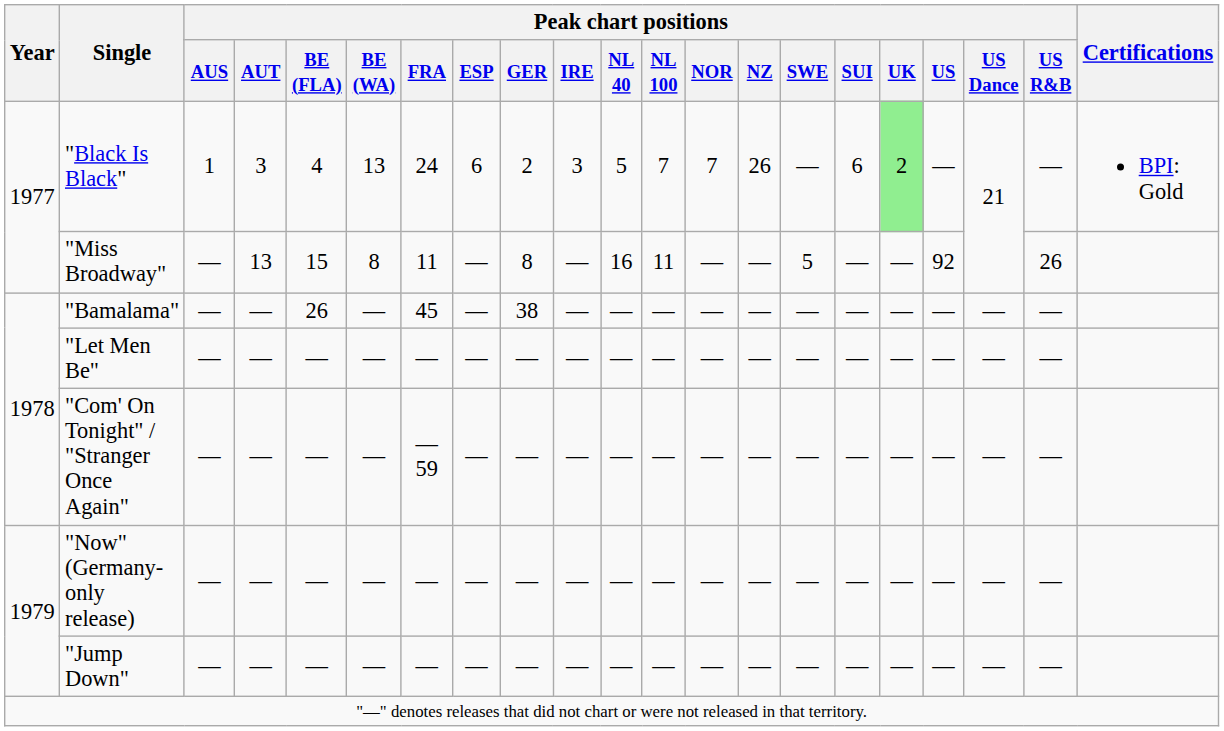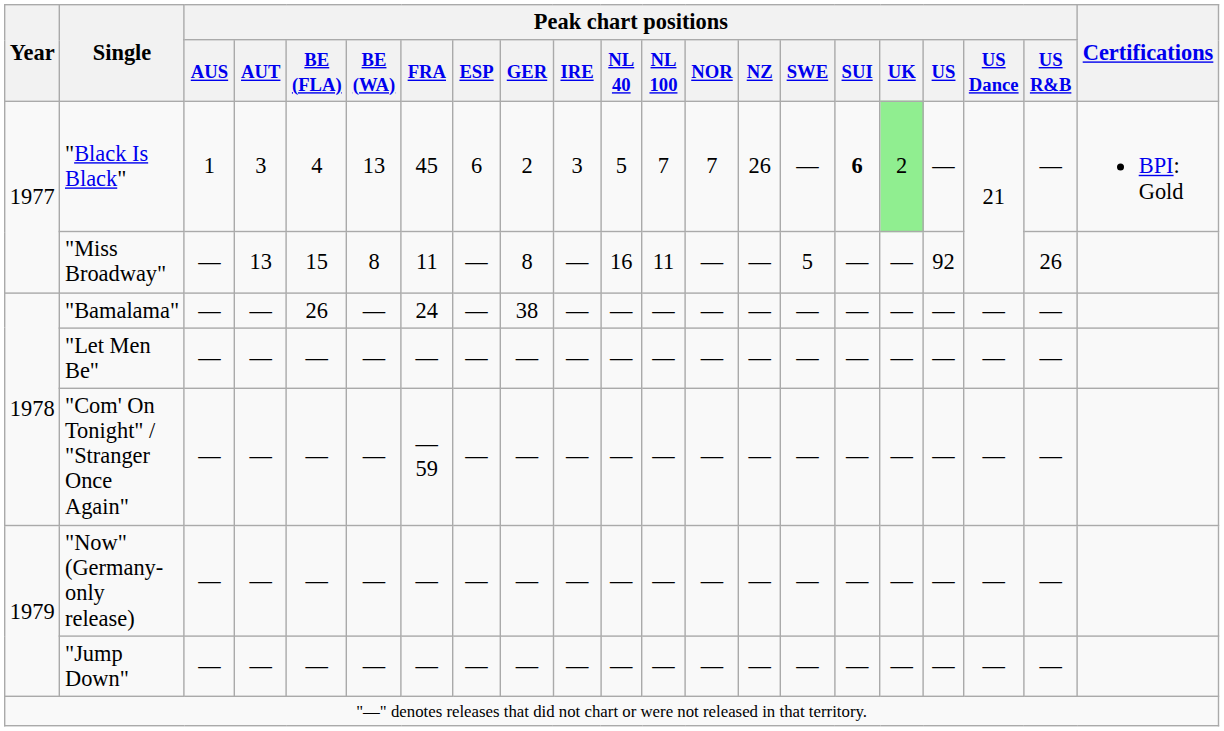"Black Is Black" | Peak chart positions / FRA: 24 -> 45
"Black Is Black" | Peak chart positions / SUI: normal -> bold
"Bamalama" | Peak chart positions / FRA: 45 -> 24
